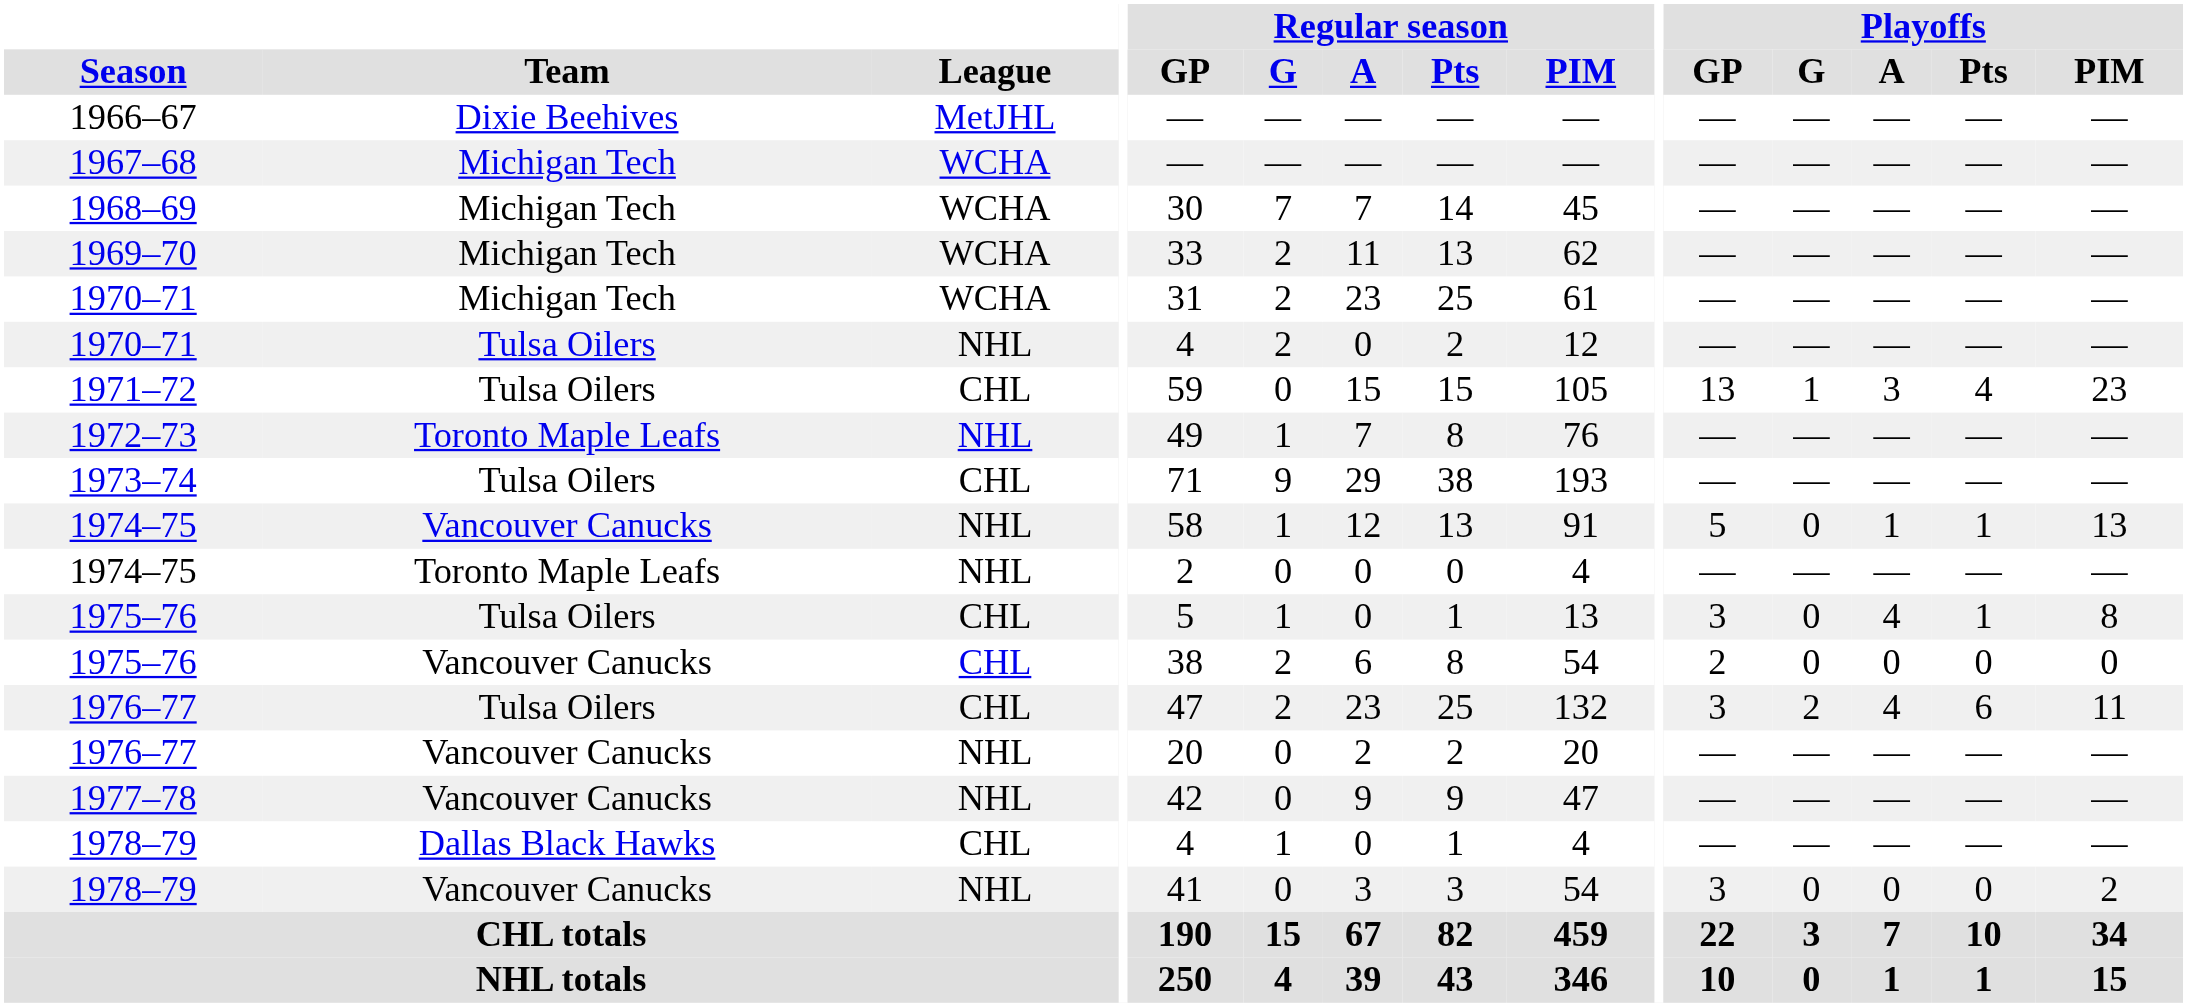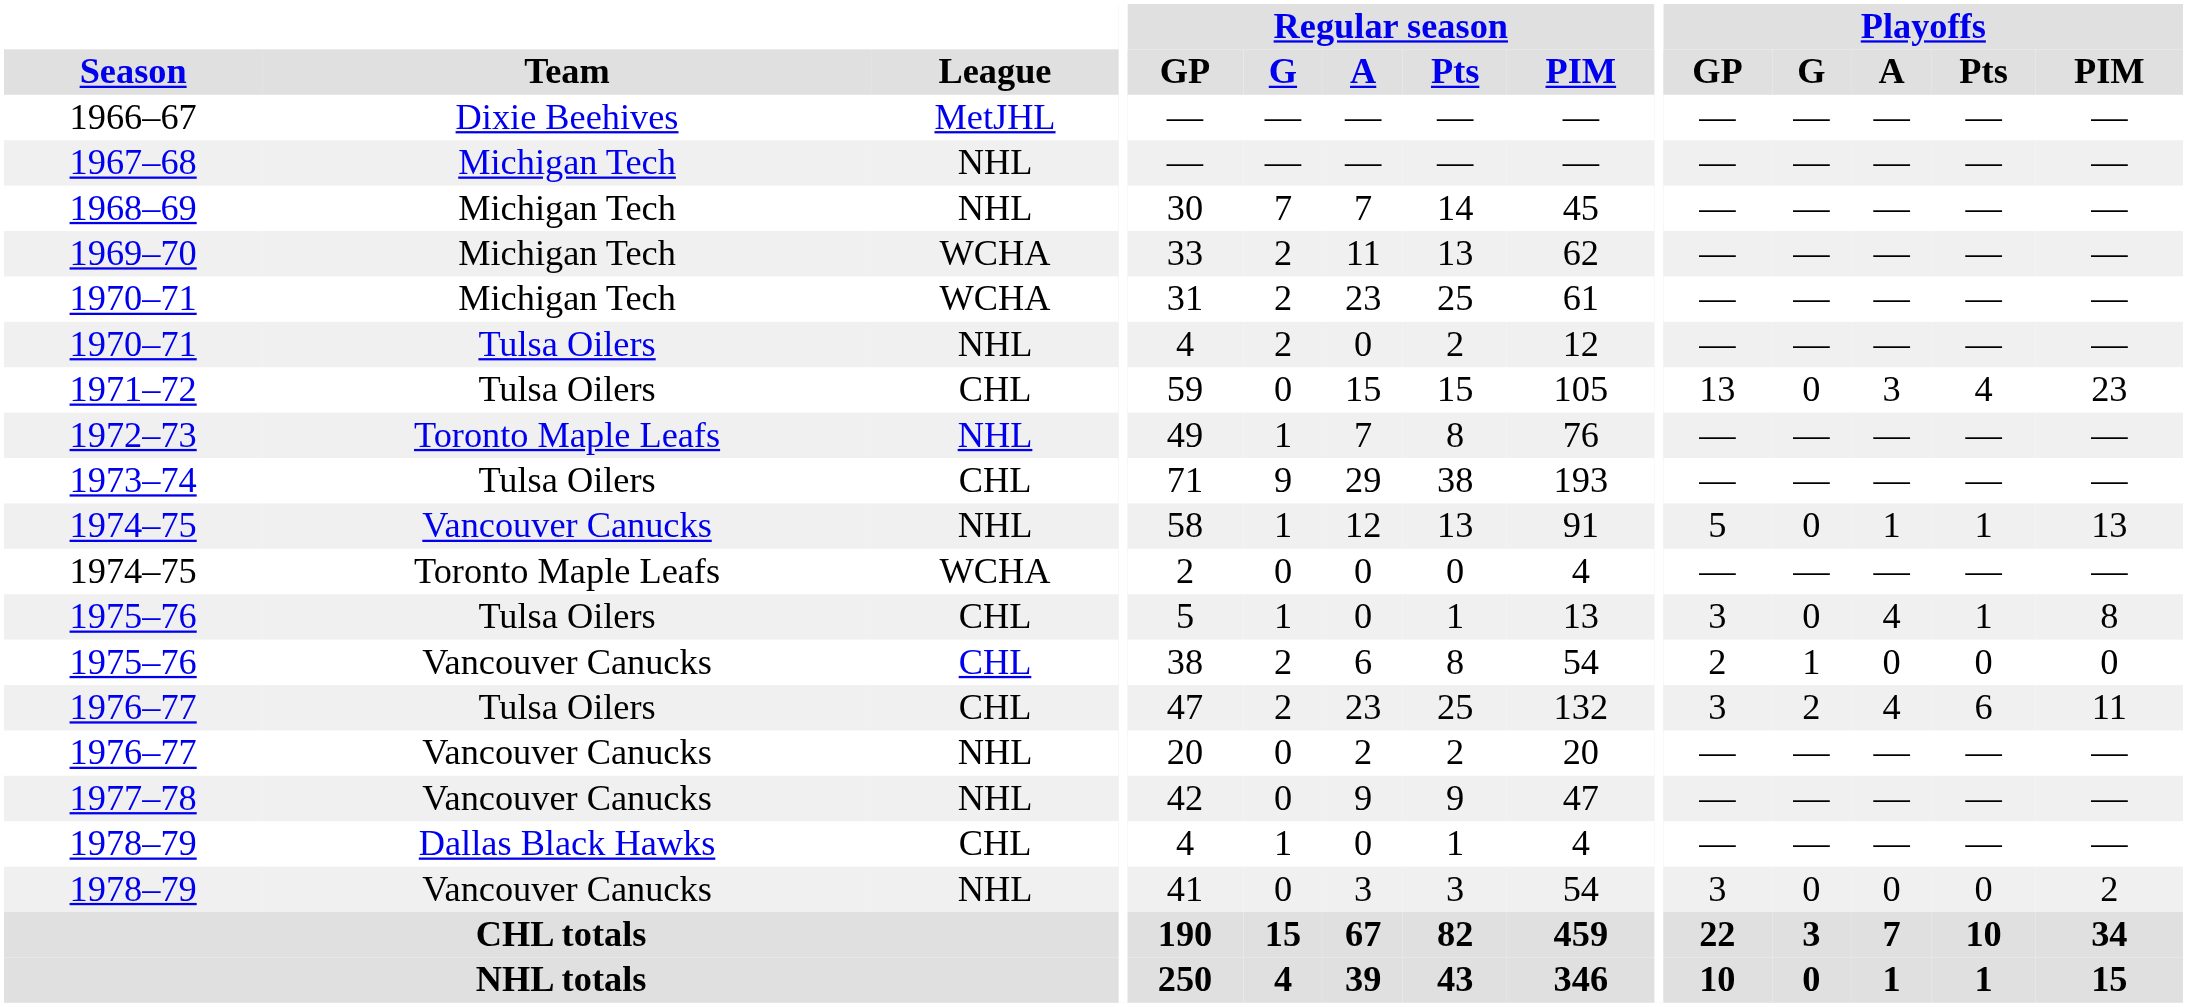1967–68 | League: WCHA -> NHL
1968–69 | League: WCHA -> NHL
1971–72 | Playoffs / G: 1 -> 0
1974–75 / Toronto Maple Leafs | League: NHL -> WCHA
1975–76 / Vancouver Canucks | Playoffs / G: 0 -> 1
